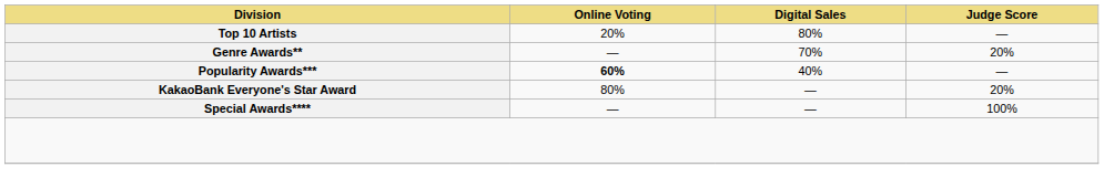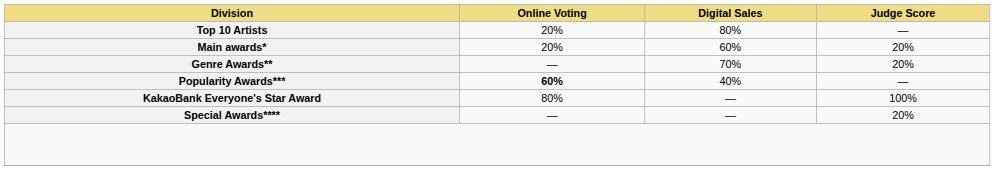+ row: Main awards* | 20% | 60% | 20%
KakaoBank Everyone's Star Award | Judge Score: 20% -> 100%
Special Awards**** | Judge Score: 100% -> 20%
